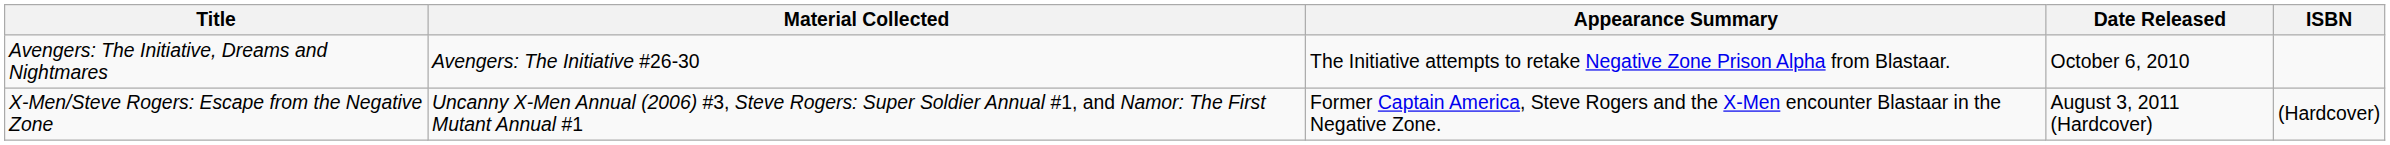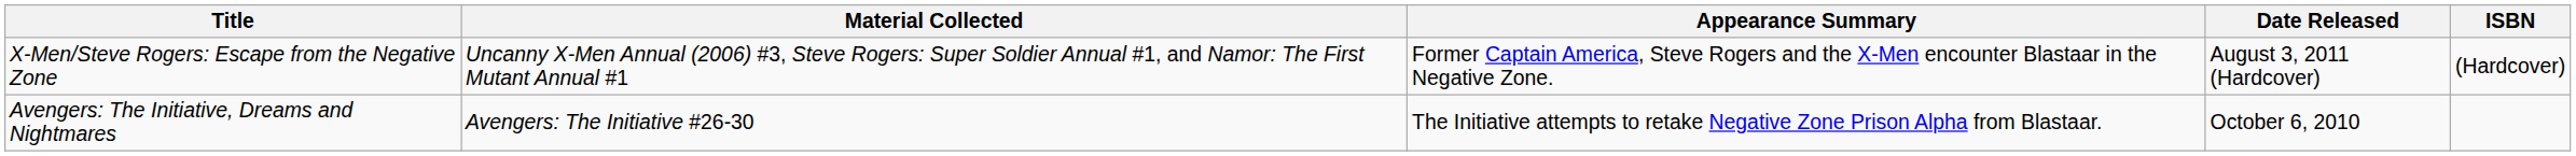rows swapped: Avengers: The Initiative, Dreams and Nightmares <-> X-Men/Steve Rogers: Escape from the Negative Zone
